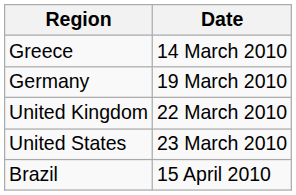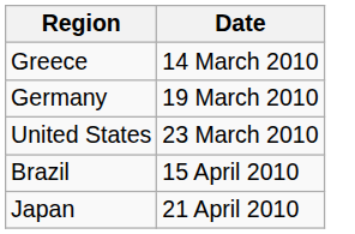- row: United Kingdom | 22 March 2010
+ row: Japan | 21 April 2010
